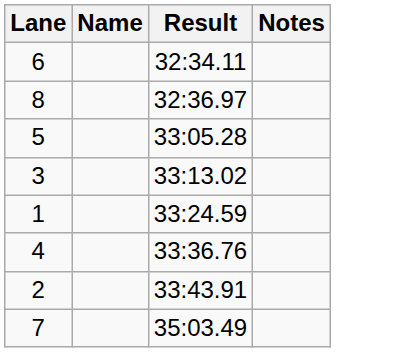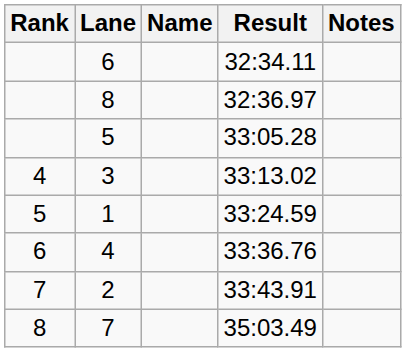+ column: Rank | 4 | 5 | 6 | 7 | 8
